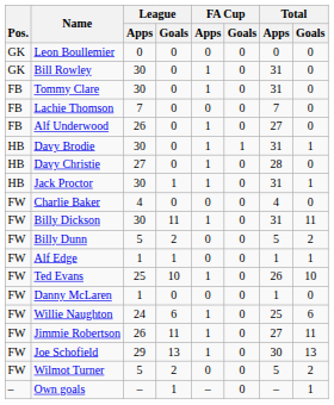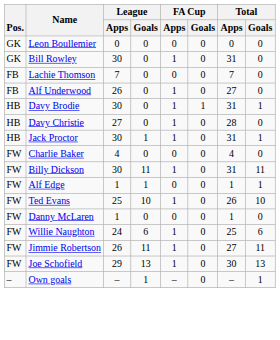- row: FB | Tommy Clare | 30 | 0 | 1 | 0 | 31 | 0
- row: FW | Billy Dunn | 5 | 2 | 0 | 0 | 5 | 2
- row: FW | Wilmot Turner | 5 | 2 | 0 | 0 | 5 | 2
